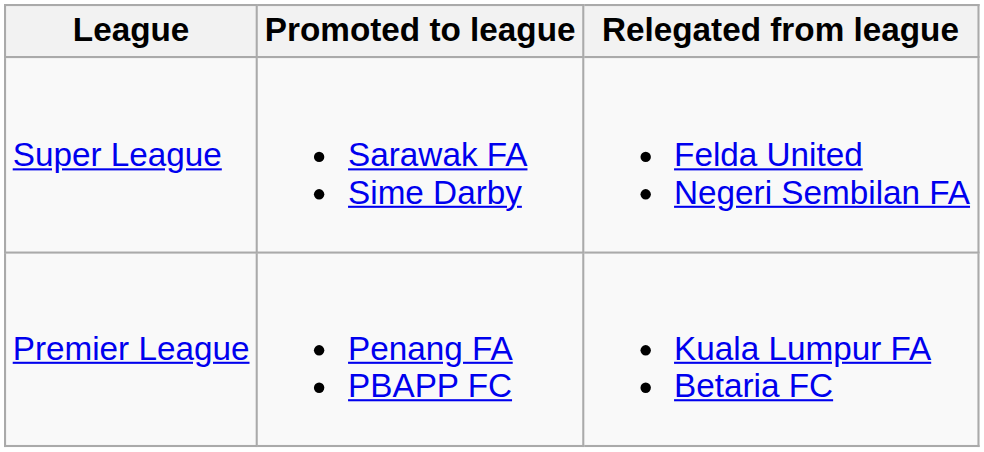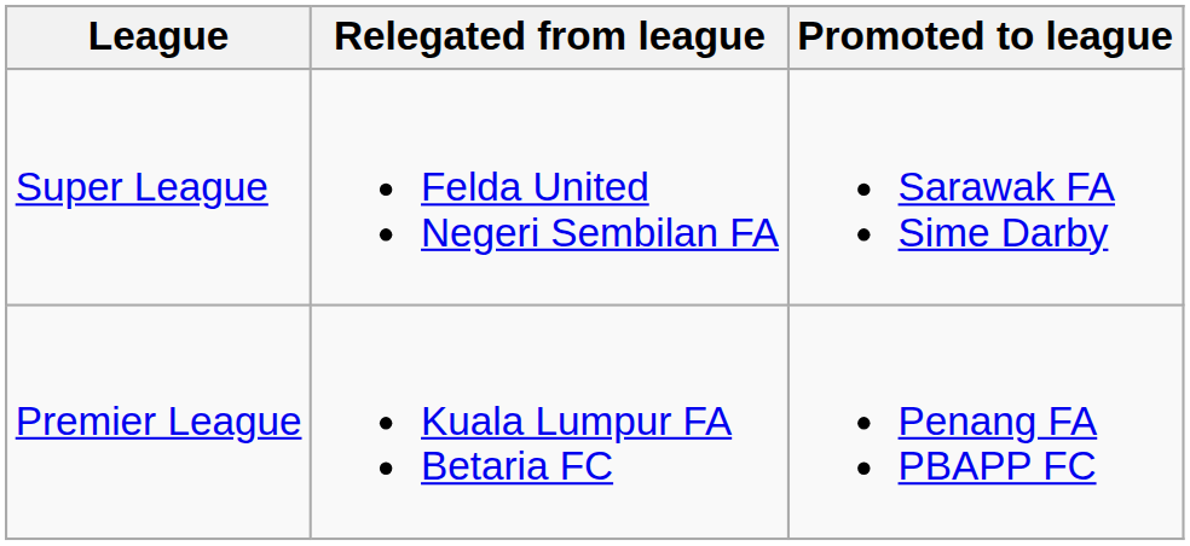columns swapped: Promoted to league <-> Relegated from league
